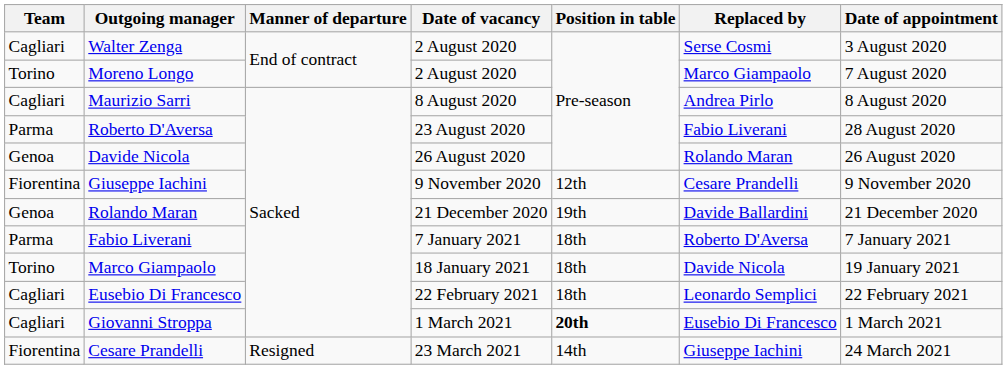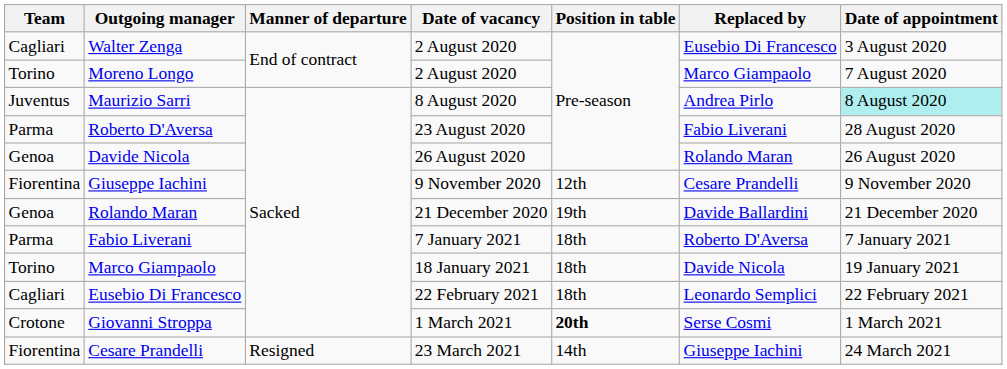Walter Zenga | Replaced by: Serse Cosmi -> Eusebio Di Francesco
Maurizio Sarri | Team: Cagliari -> Juventus
Maurizio Sarri | Date of appointment: no background -> paleturquoise background
Giovanni Stroppa | Team: Cagliari -> Crotone
Giovanni Stroppa | Replaced by: Eusebio Di Francesco -> Serse Cosmi
